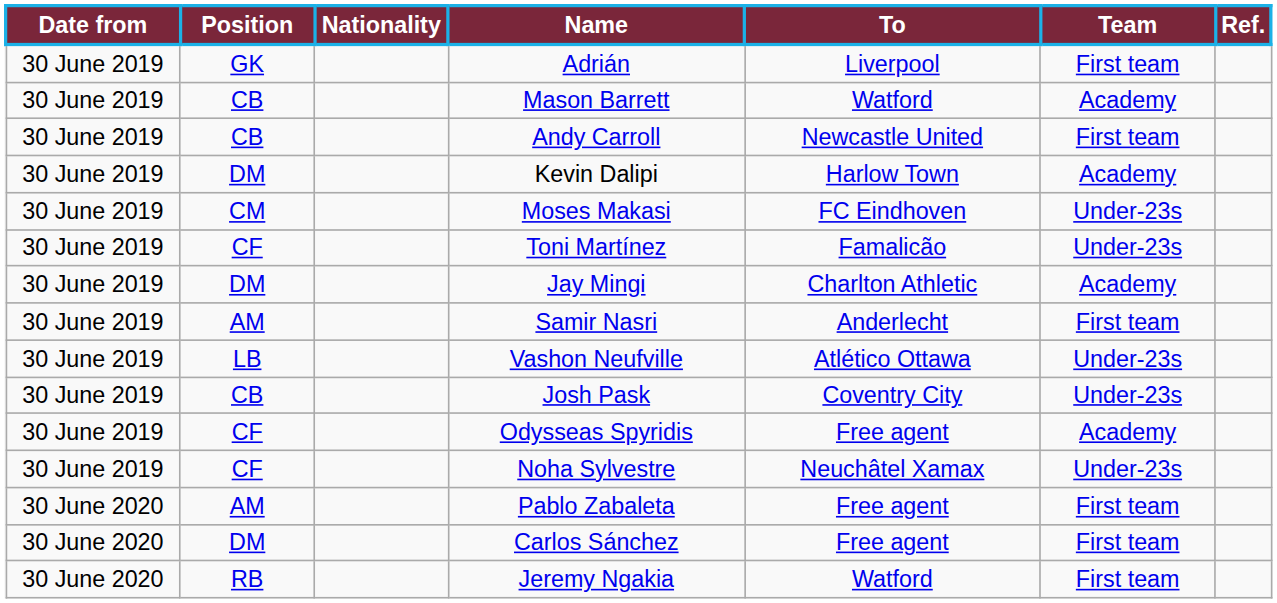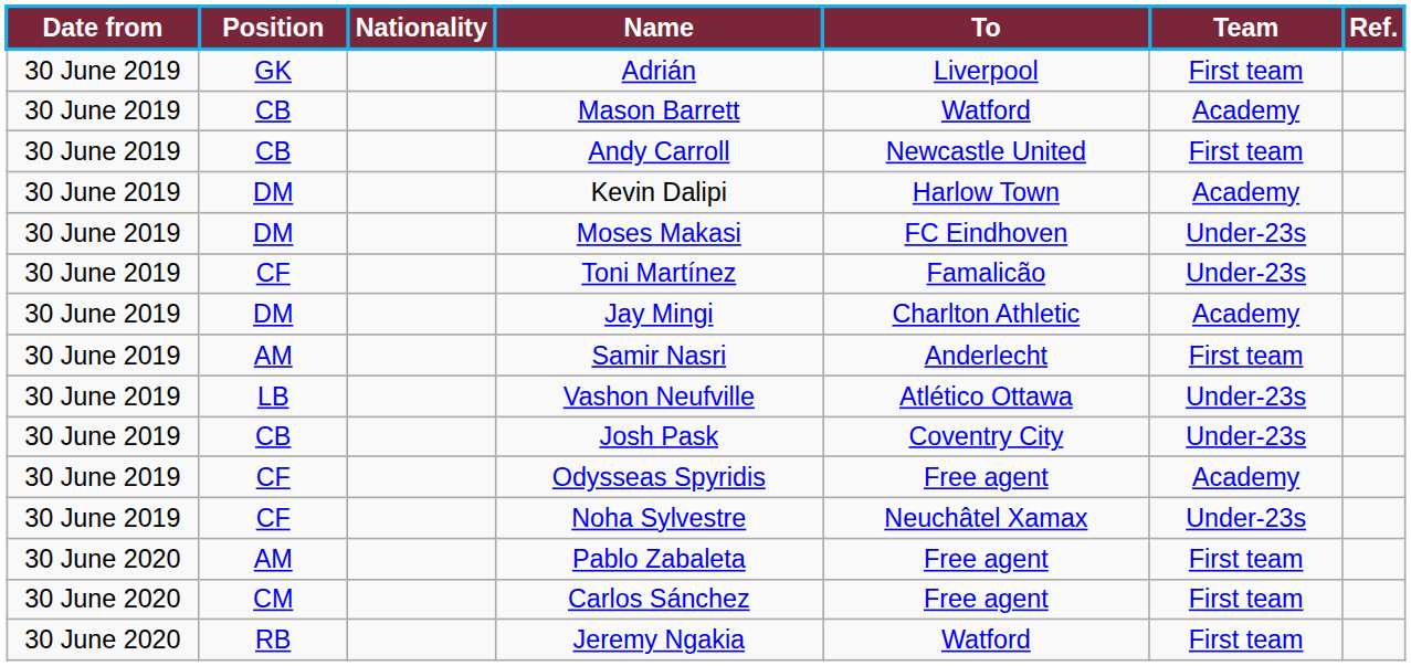Moses Makasi | Position: CM -> DM
Carlos Sánchez | Position: DM -> CM
